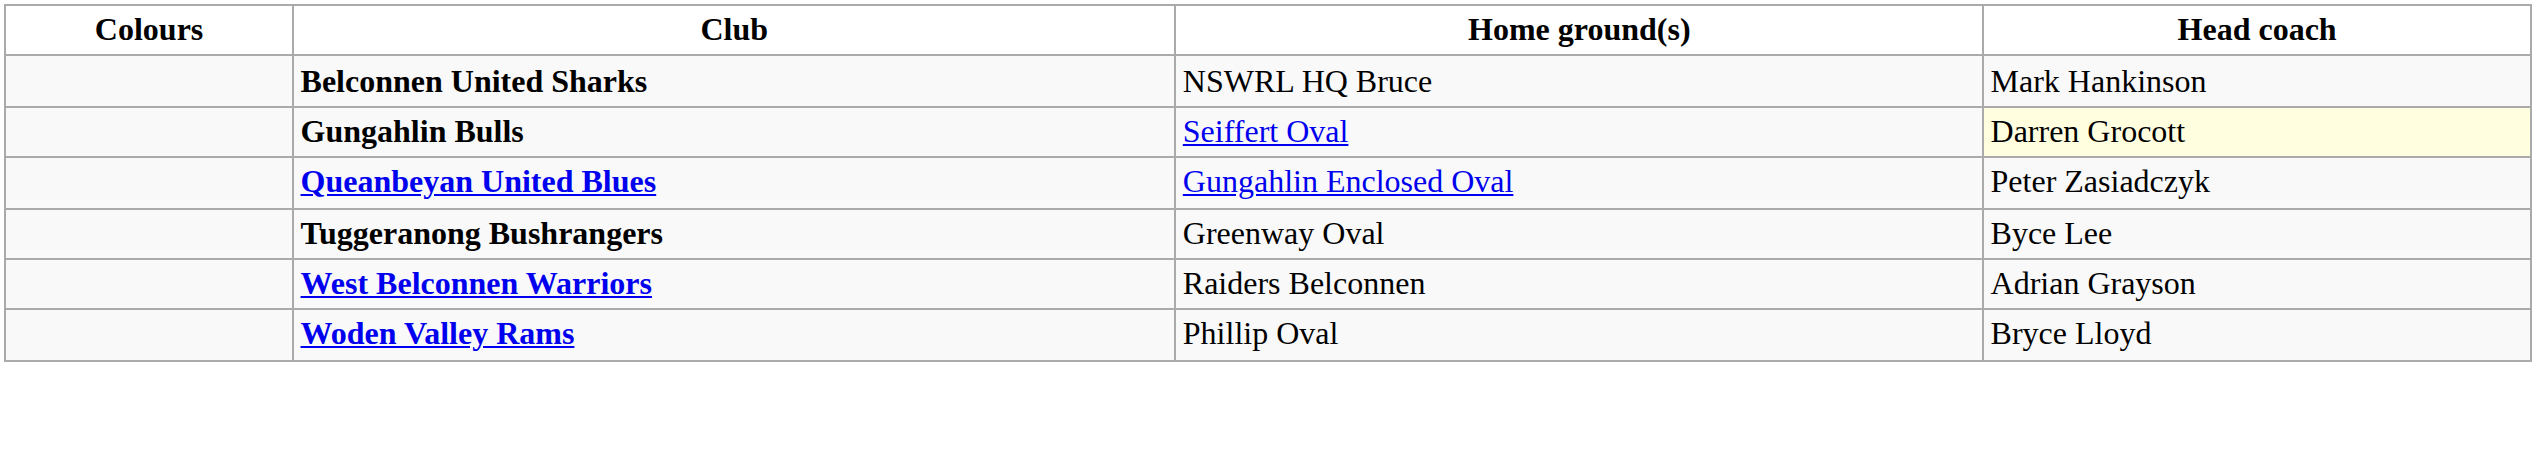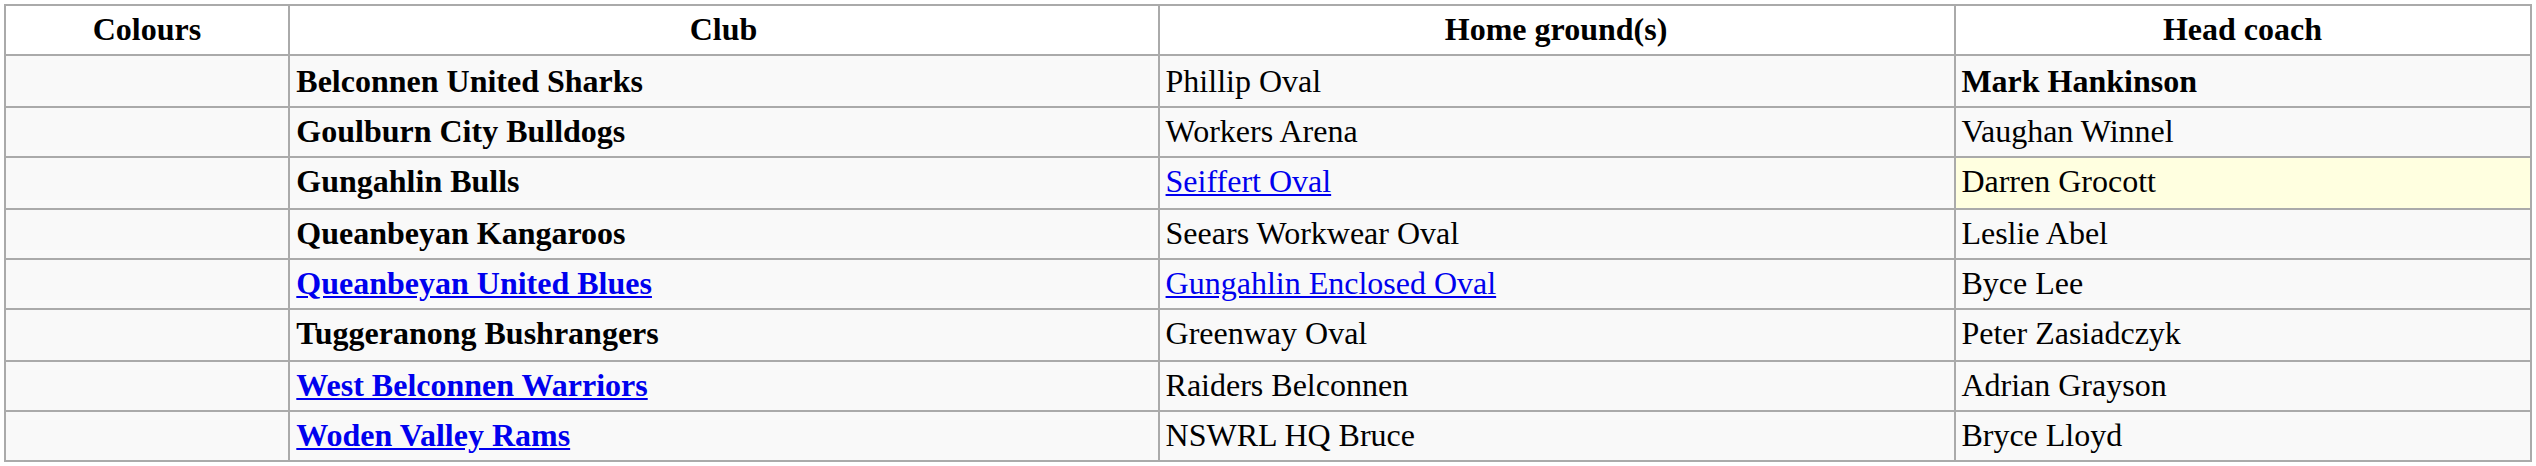Belconnen United Sharks | Home ground(s): NSWRL HQ Bruce -> Phillip Oval
Belconnen United Sharks | Head coach: normal -> bold
+ row: Goulburn City Bulldogs | Workers Arena | Vaughan Winnel
+ row: Queanbeyan Kangaroos | Seears Workwear Oval | Leslie Abel
Queanbeyan United Blues | Head coach: Peter Zasiadczyk -> Byce Lee
Tuggeranong Bushrangers | Head coach: Byce Lee -> Peter Zasiadczyk
Woden Valley Rams | Home ground(s): Phillip Oval -> NSWRL HQ Bruce
